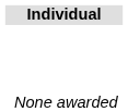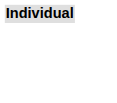- row: None awarded
